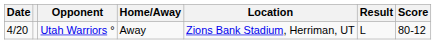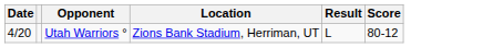- column: Home/Away | Away
